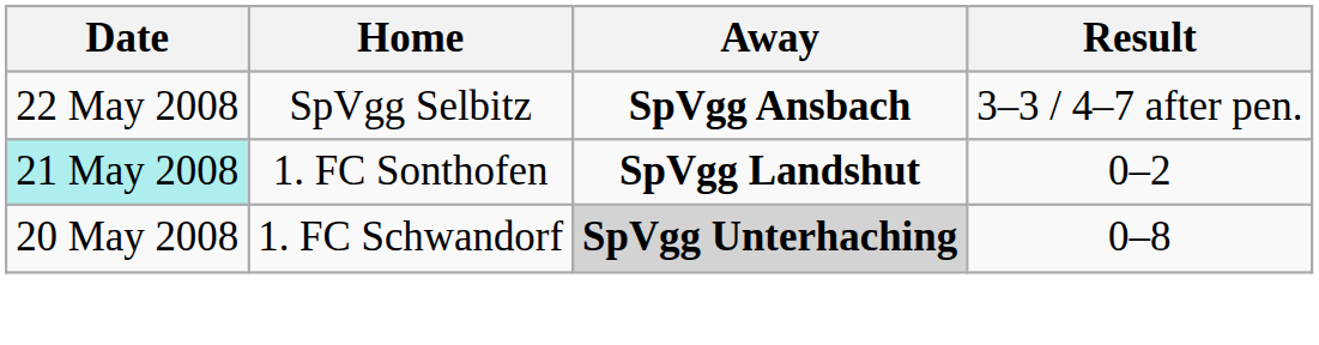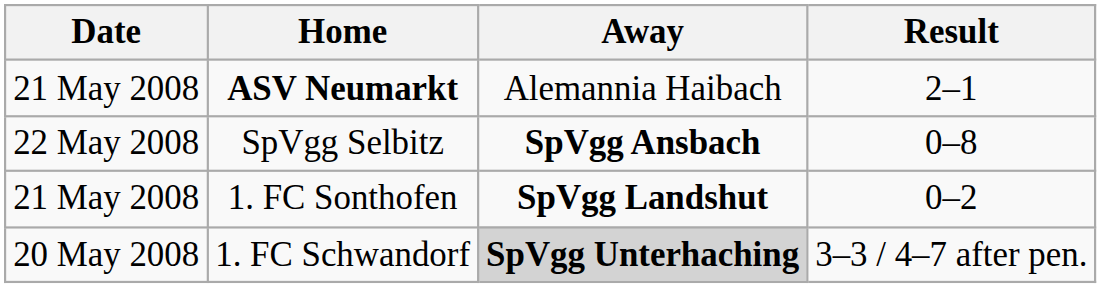+ row: 21 May 2008 | ASV Neumarkt | Alemannia Haibach | 2–1
SpVgg Selbitz | Result: 3–3 / 4–7 after pen. -> 0–8
1. FC Sonthofen | Date: paleturquoise background -> no background
1. FC Schwandorf | Result: 0–8 -> 3–3 / 4–7 after pen.
